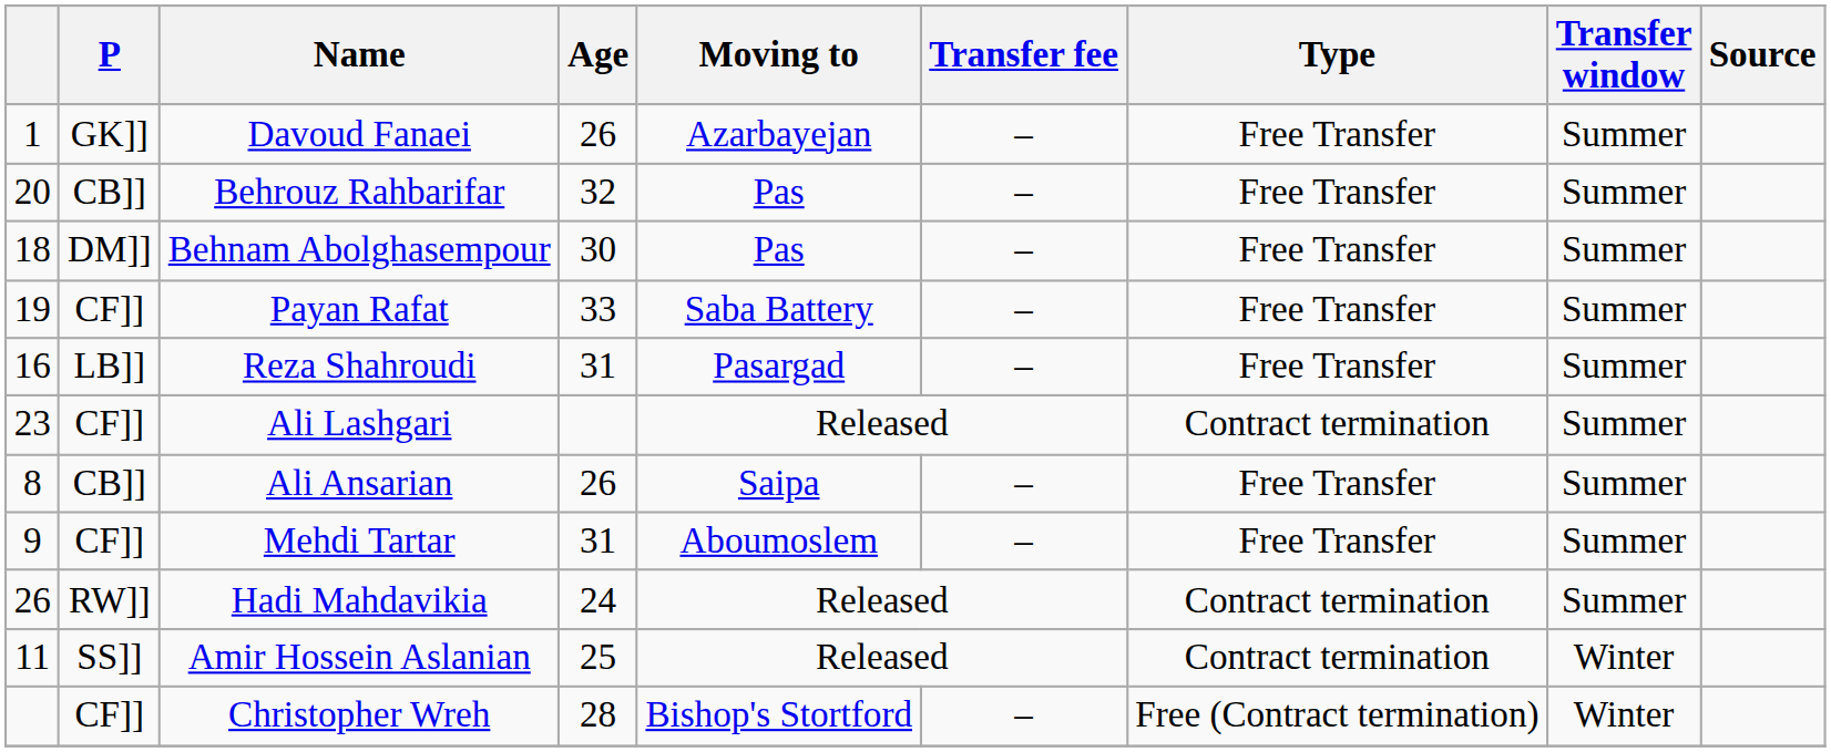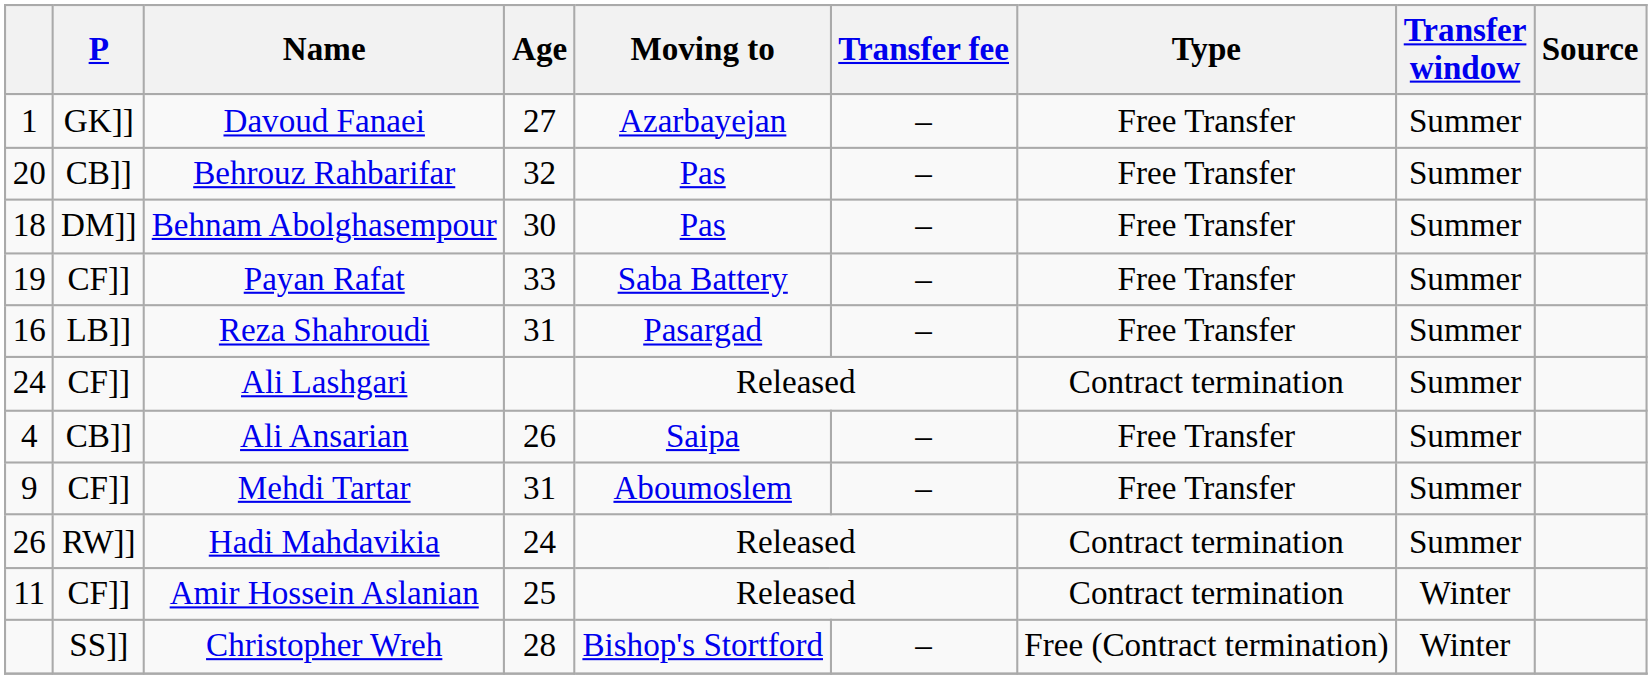Davoud Fanaei | Age: 26 -> 27
Ali Lashgari | column 1: 23 -> 24
Ali Ansarian | column 1: 8 -> 4
Amir Hossein Aslanian | P: SS]] -> CF]]
Christopher Wreh | P: CF]] -> SS]]
